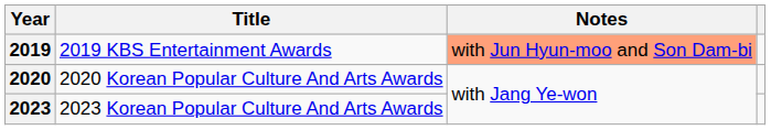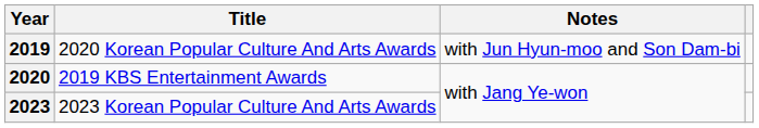2019 | Title: 2019 KBS Entertainment Awards -> 2020 Korean Popular Culture And Arts Awards
2019 | Notes: lightsalmon background -> no background
2020 | Title: 2020 Korean Popular Culture And Arts Awards -> 2019 KBS Entertainment Awards
